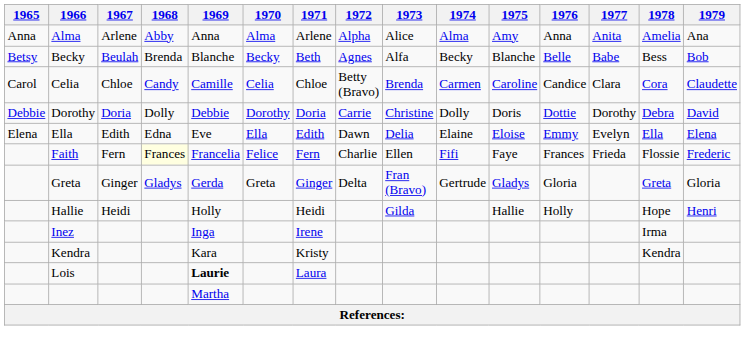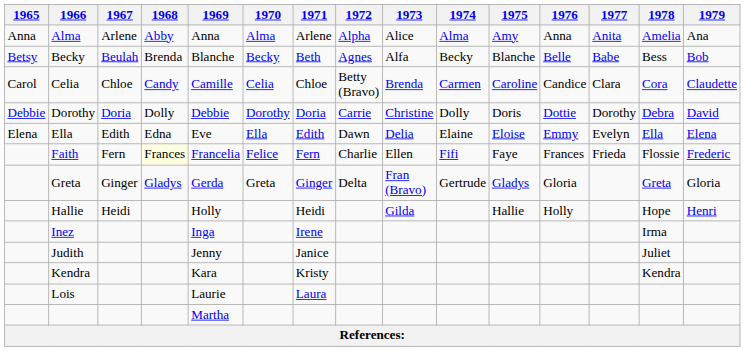+ row: Judith | Jenny | Janice | Juliet
Lois | 1969: bold -> normal
